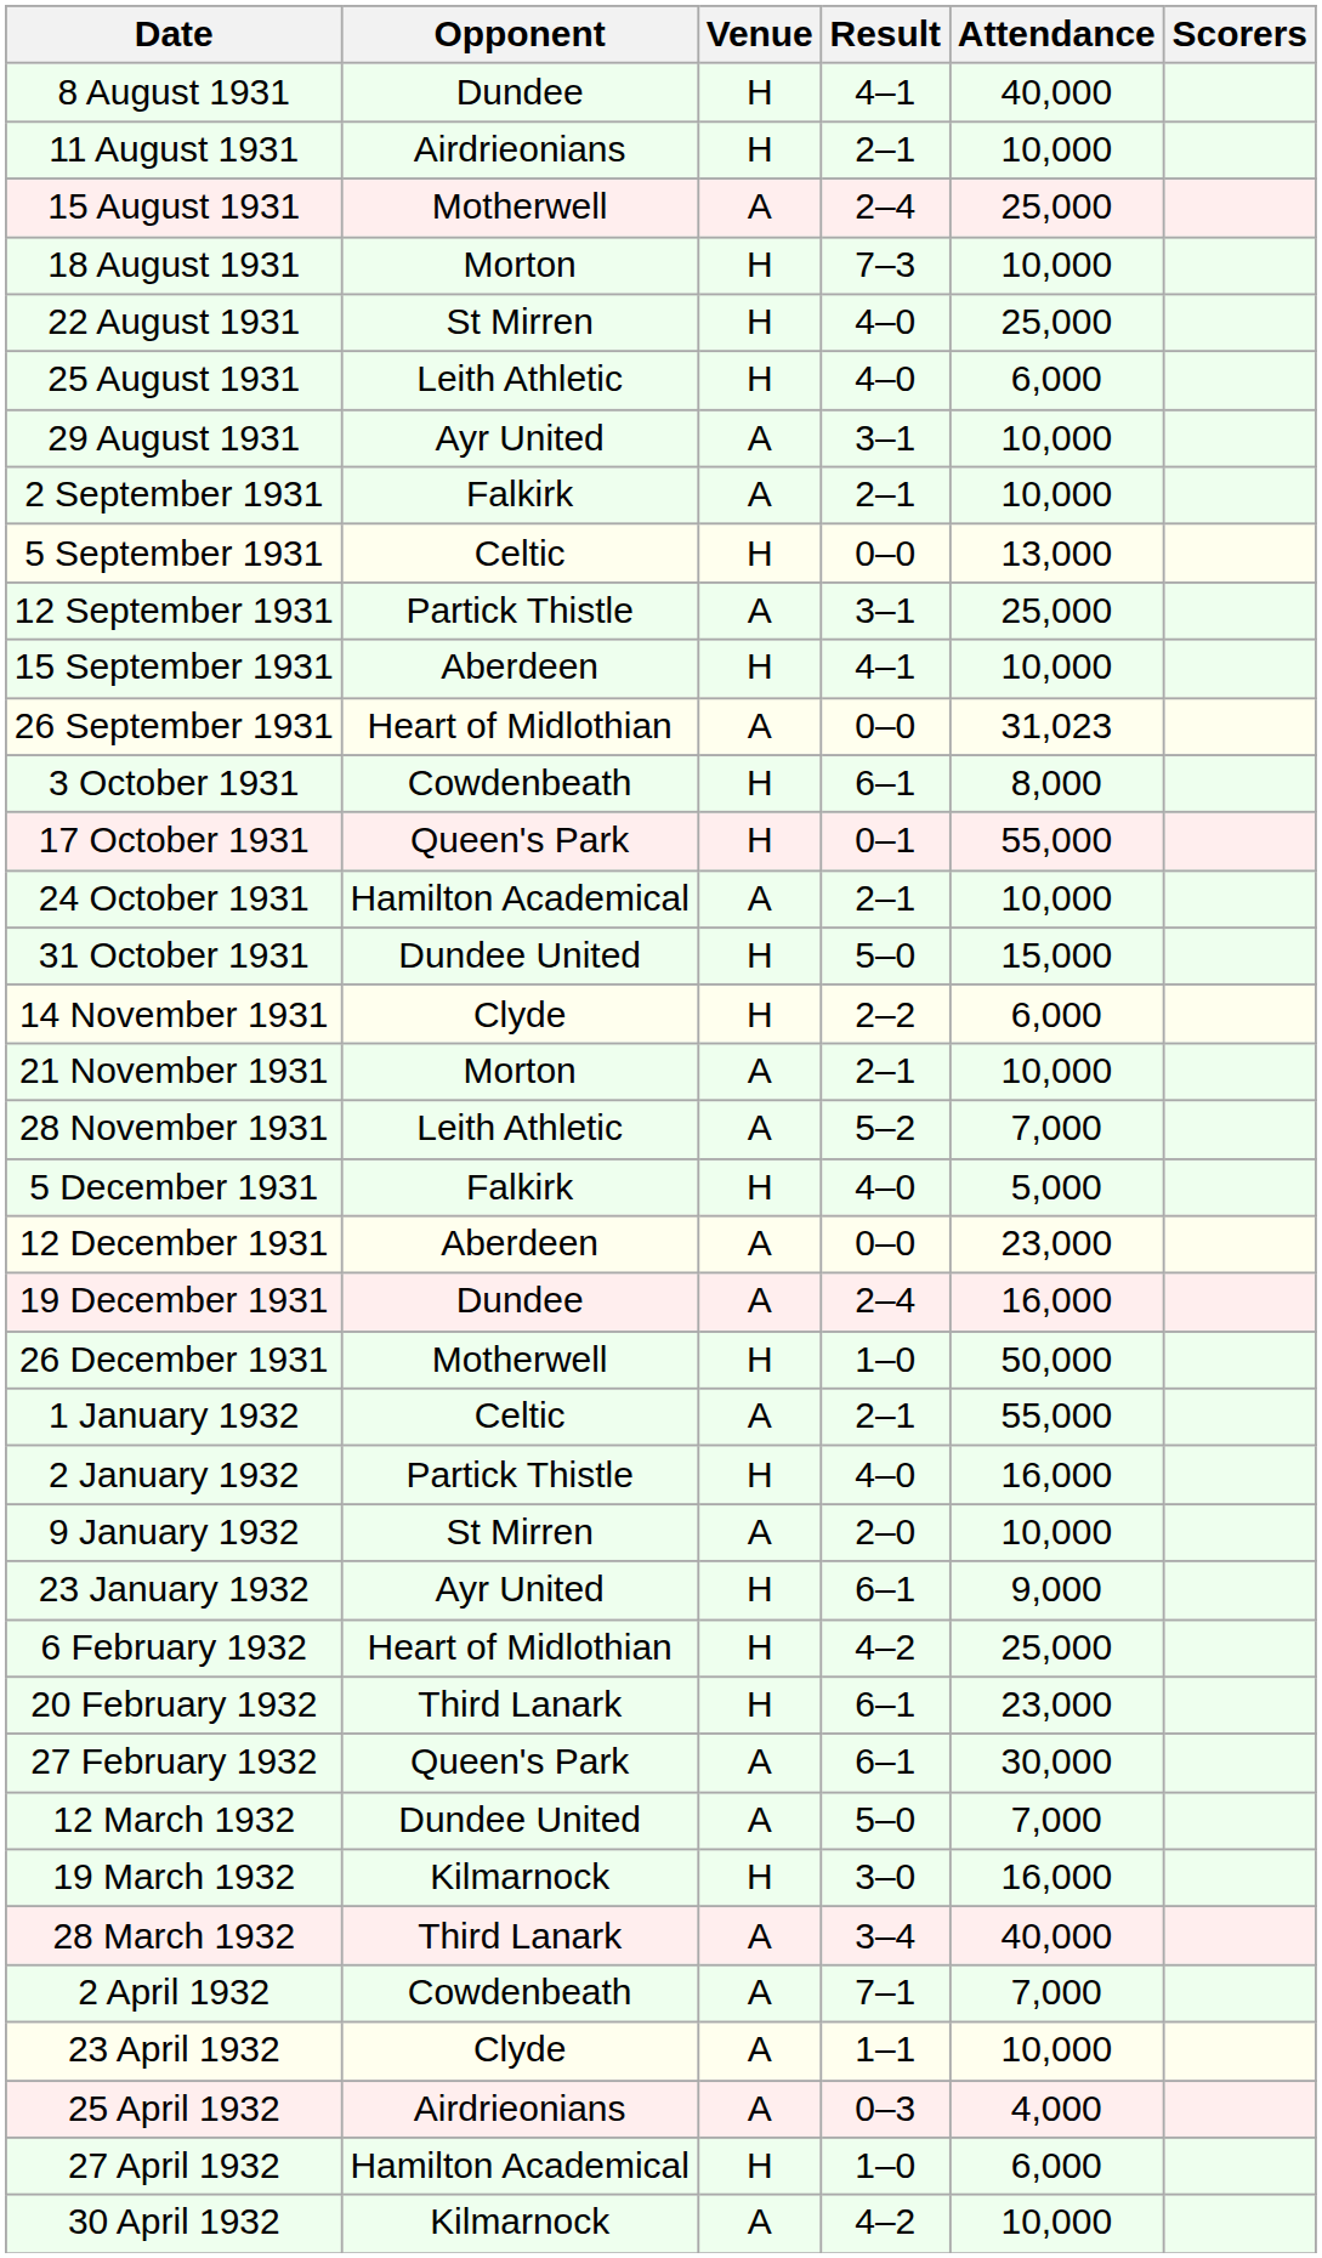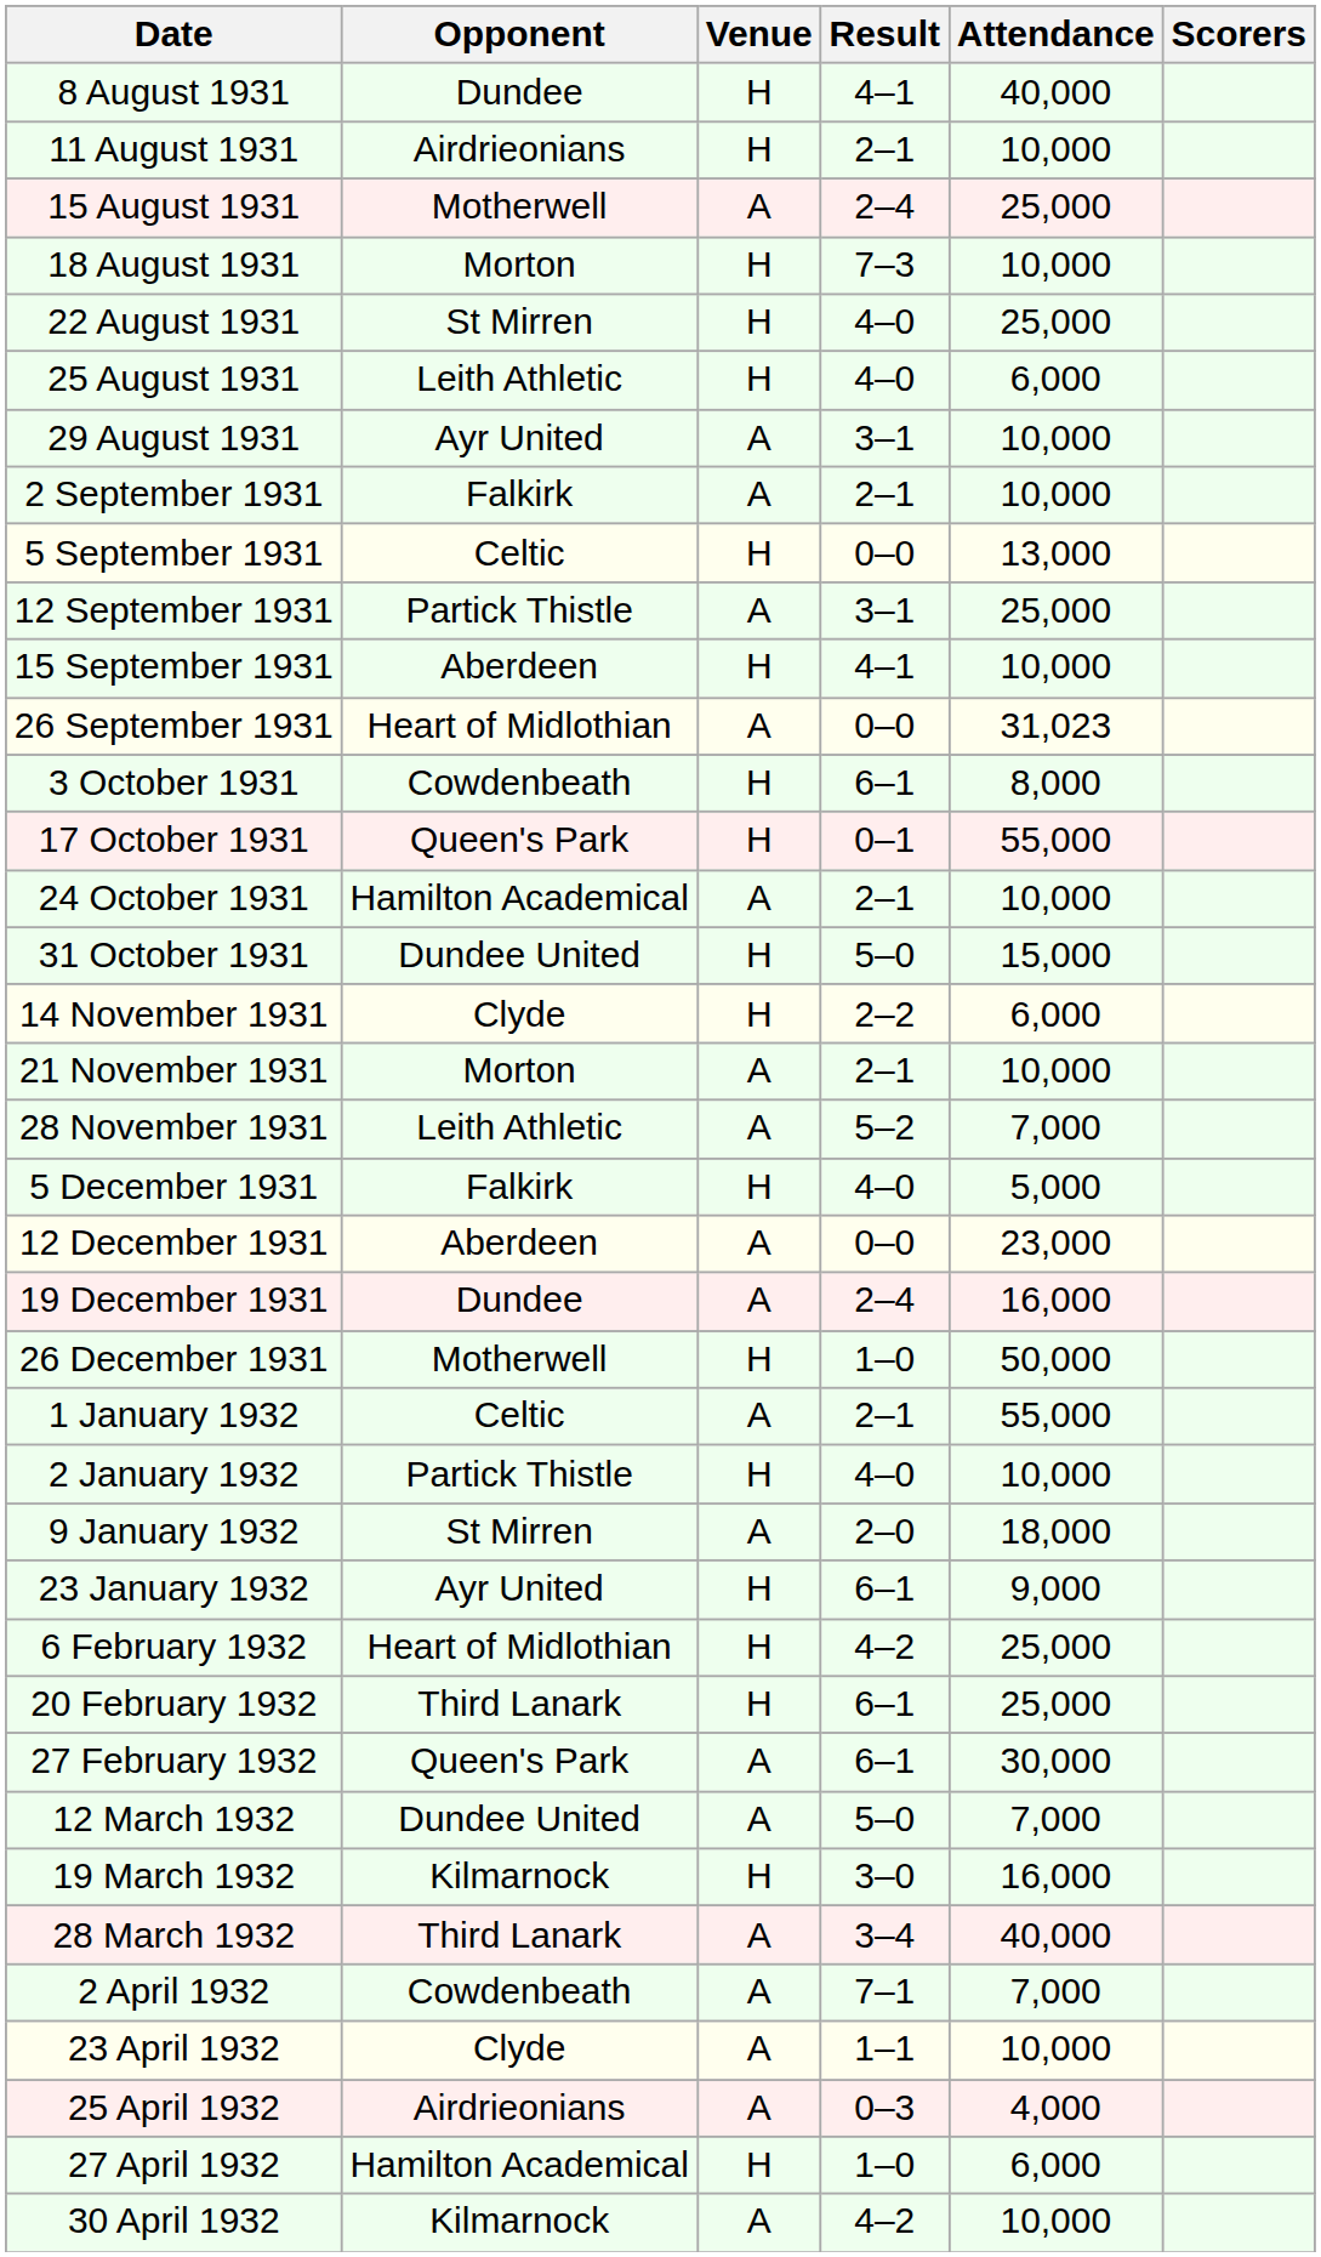2 January 1932 | Attendance: 16,000 -> 10,000
9 January 1932 | Attendance: 10,000 -> 18,000
20 February 1932 | Attendance: 23,000 -> 25,000
